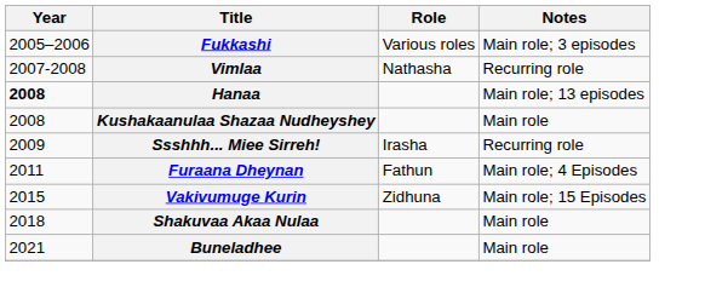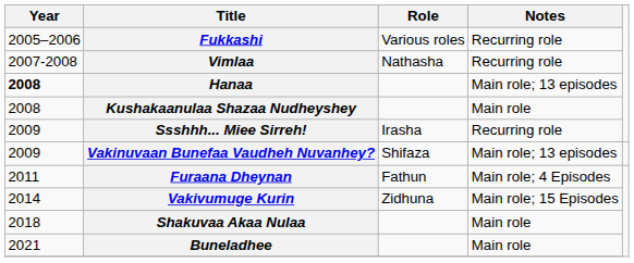Fukkashi | Notes: Main role; 3 episodes -> Recurring role
+ row: 2009 | Vakinuvaan Bunefaa Vaudheh Nuvanhey? | Shifaza | Main role; 13 episodes
Vakivumuge Kurin | Year: 2015 -> 2014
